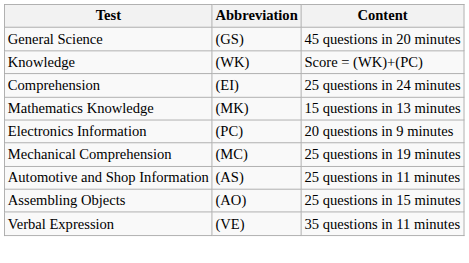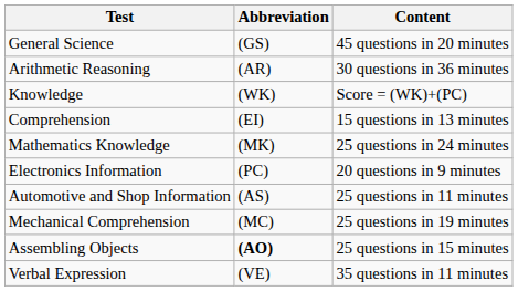+ row: Arithmetic Reasoning | (AR) | 30 questions in 36 minutes
Comprehension | Content: 25 questions in 24 minutes -> 15 questions in 13 minutes
Mathematics Knowledge | Content: 15 questions in 13 minutes -> 25 questions in 24 minutes
rows swapped: Automotive and Shop Information <-> Mechanical Comprehension
Assembling Objects | Abbreviation: normal -> bold
